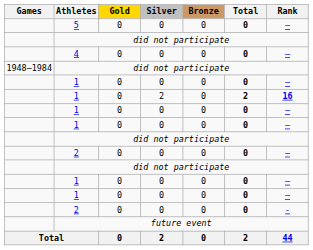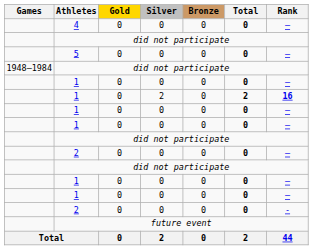rows swapped: 5 <-> 4
